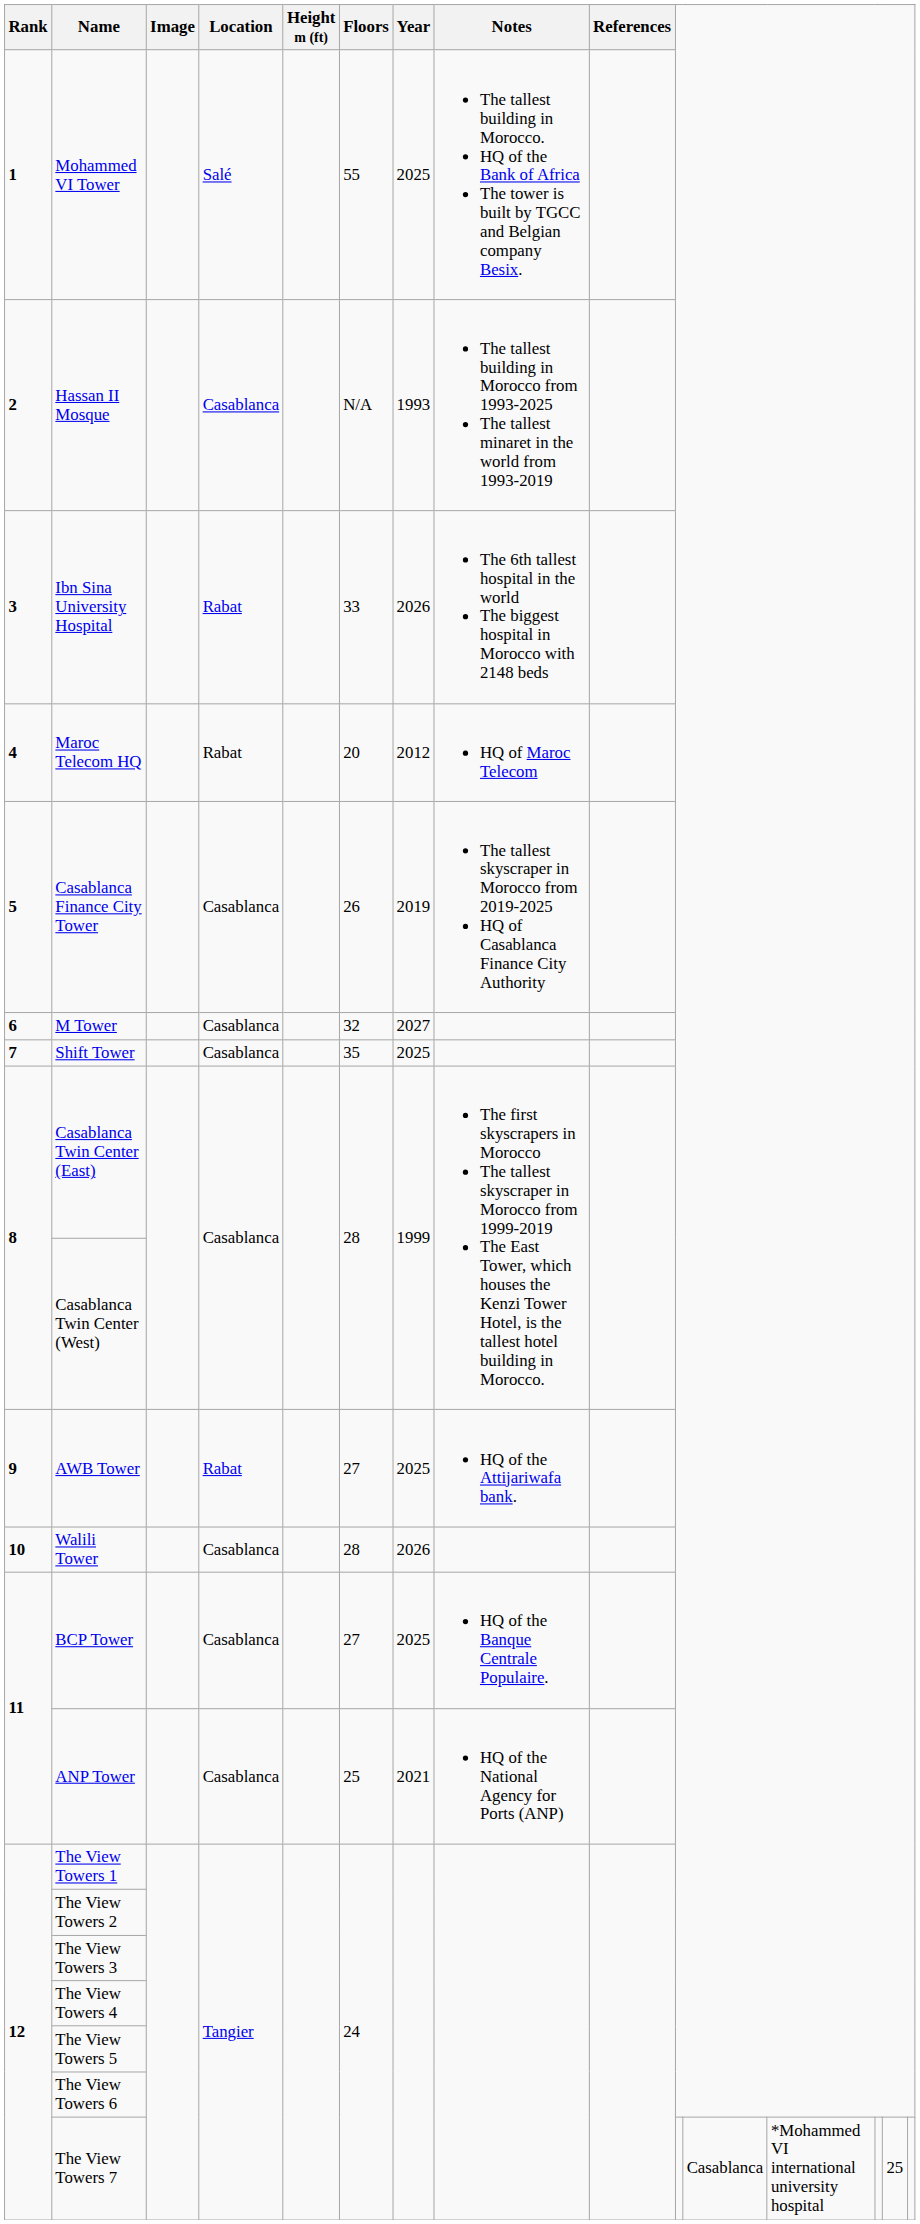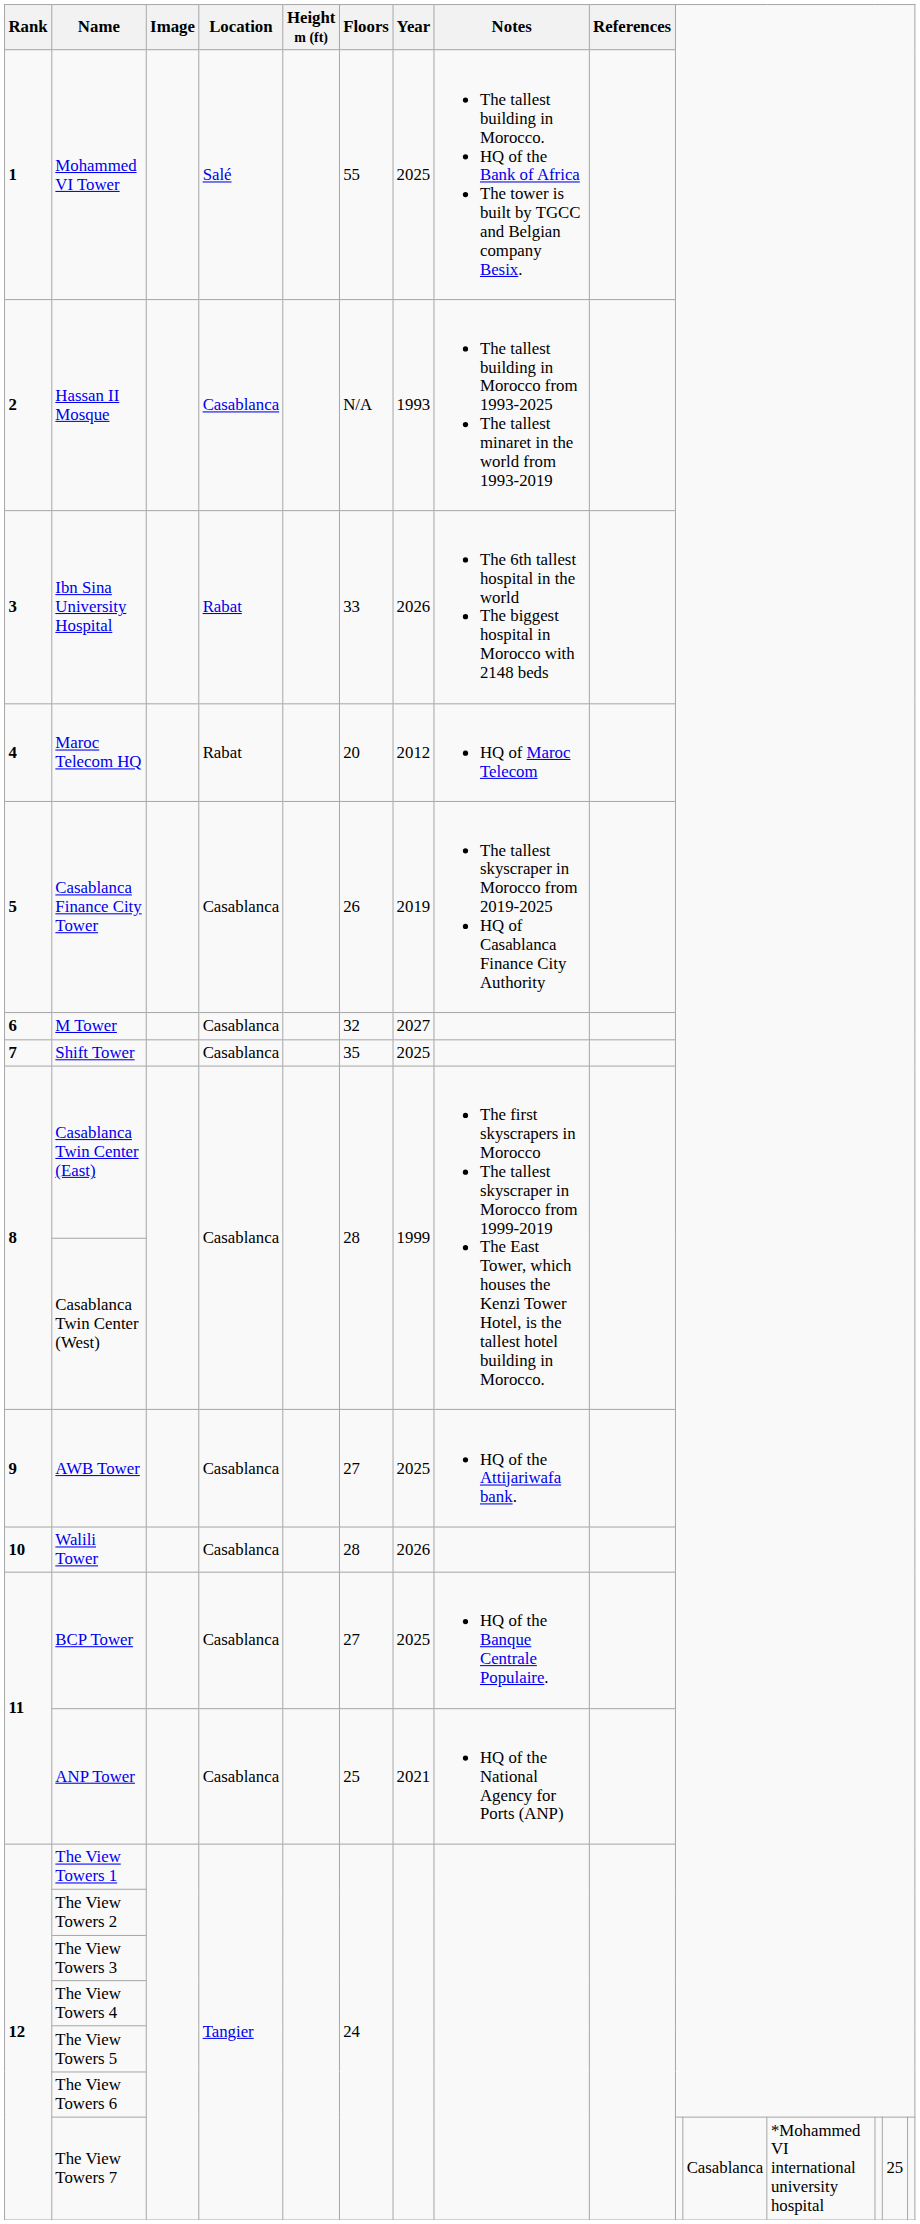AWB Tower | Location: Rabat -> Casablanca
